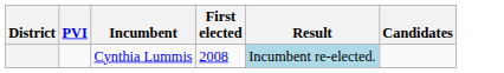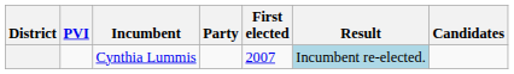+ column: Party
Cynthia Lummis | First elected: 2008 -> 2007
